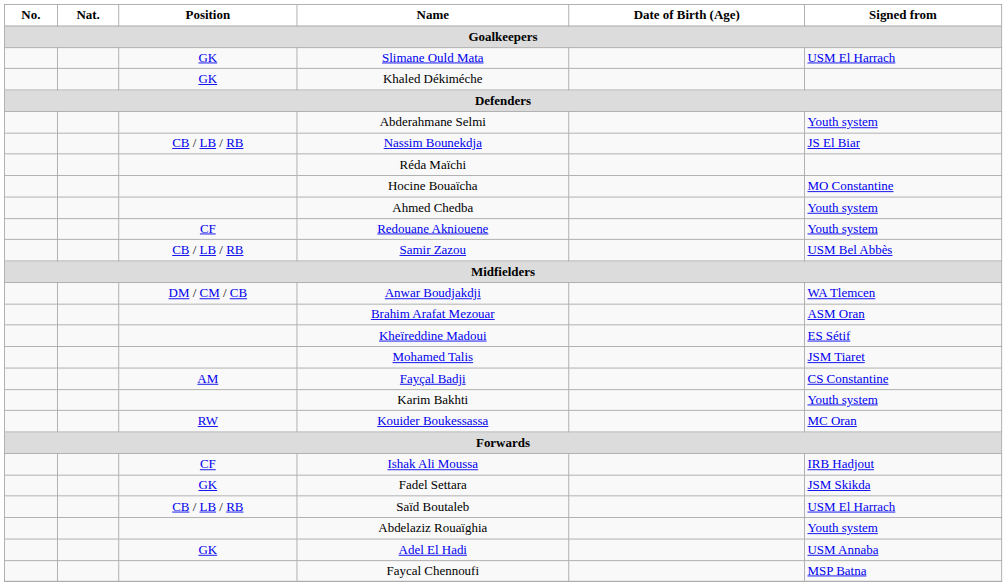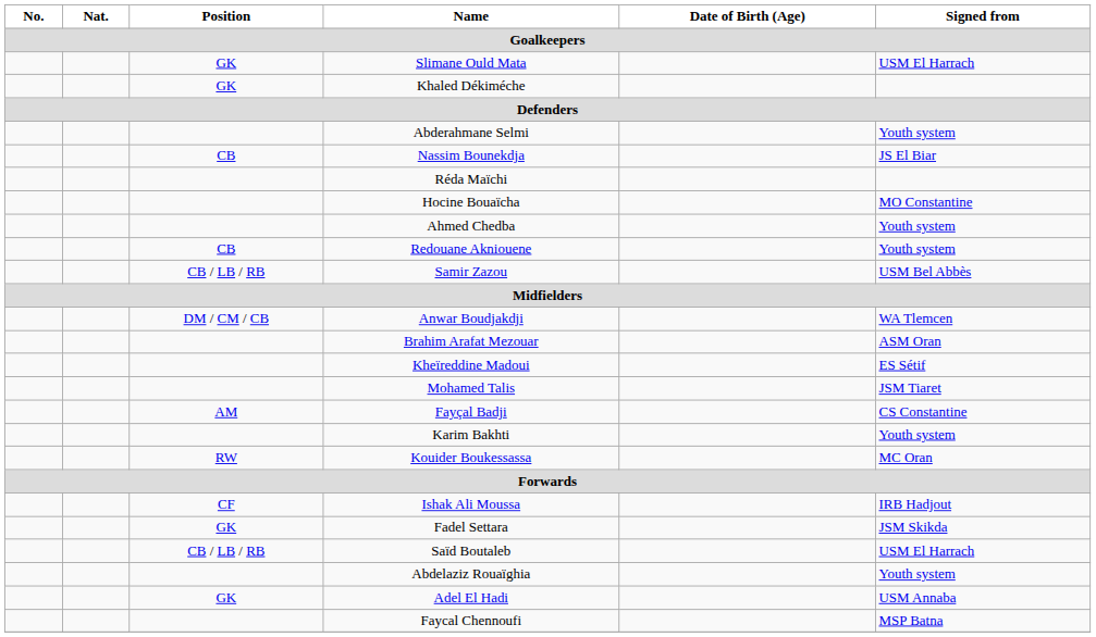Nassim Bounekdja | Position: CB / LB / RB -> CB
Redouane Akniouene | Position: CF -> CB
